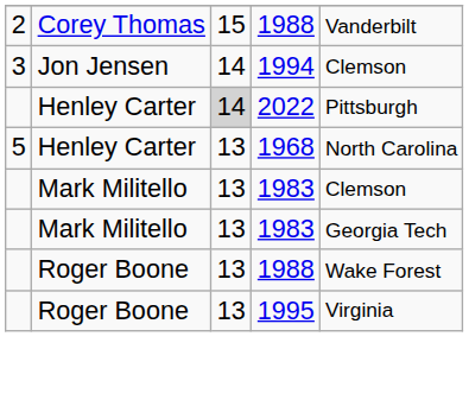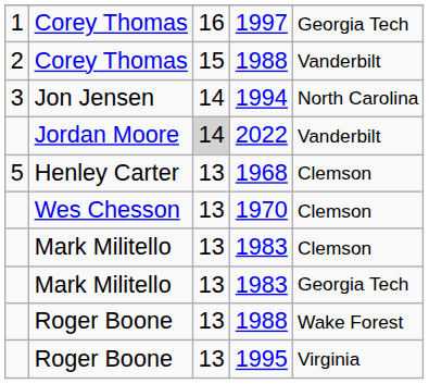+ row: 1 | Corey Thomas | 16 | 1997 | Georgia Tech
1994 | column 5: Clemson -> North Carolina
2022 | column 2: Henley Carter -> Jordan Moore
2022 | column 5: Pittsburgh -> Vanderbilt
1968 | column 5: North Carolina -> Clemson
+ row: Wes Chesson | 13 | 1970 | Clemson
